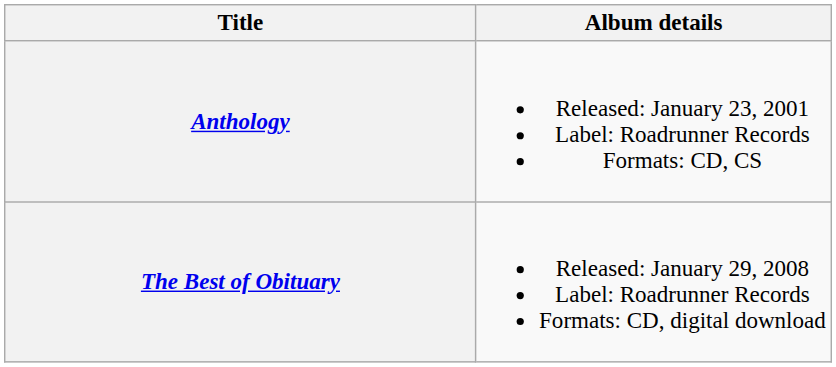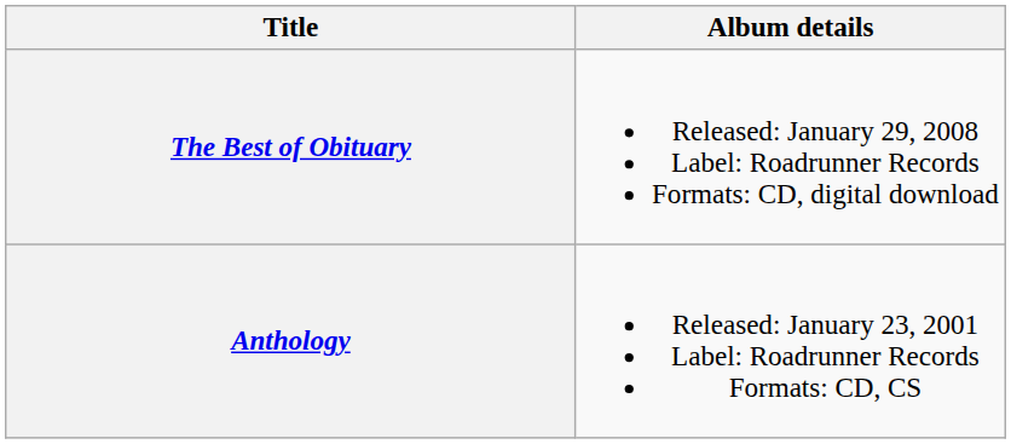rows swapped: Anthology <-> The Best of Obituary
